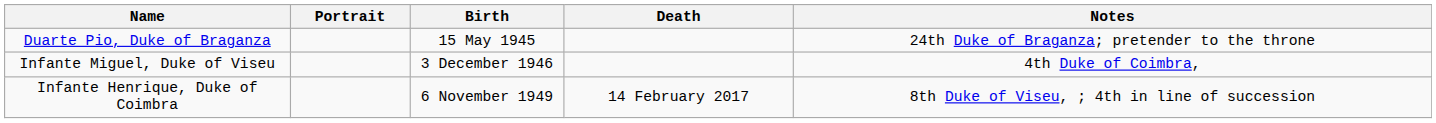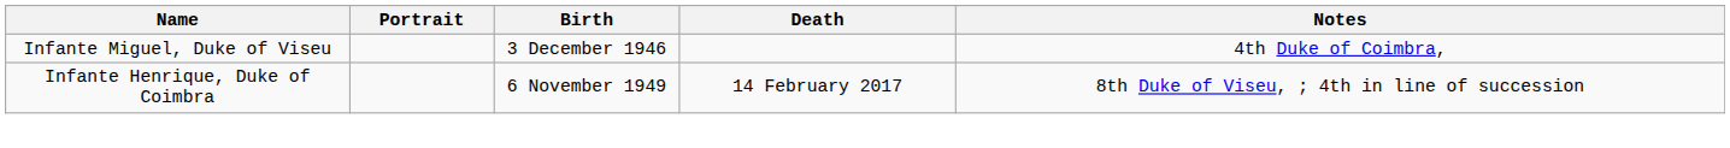- row: Duarte Pio, Duke of Braganza | 15 May 1945 | 24th Duke of Braganza; pretender to the throne
